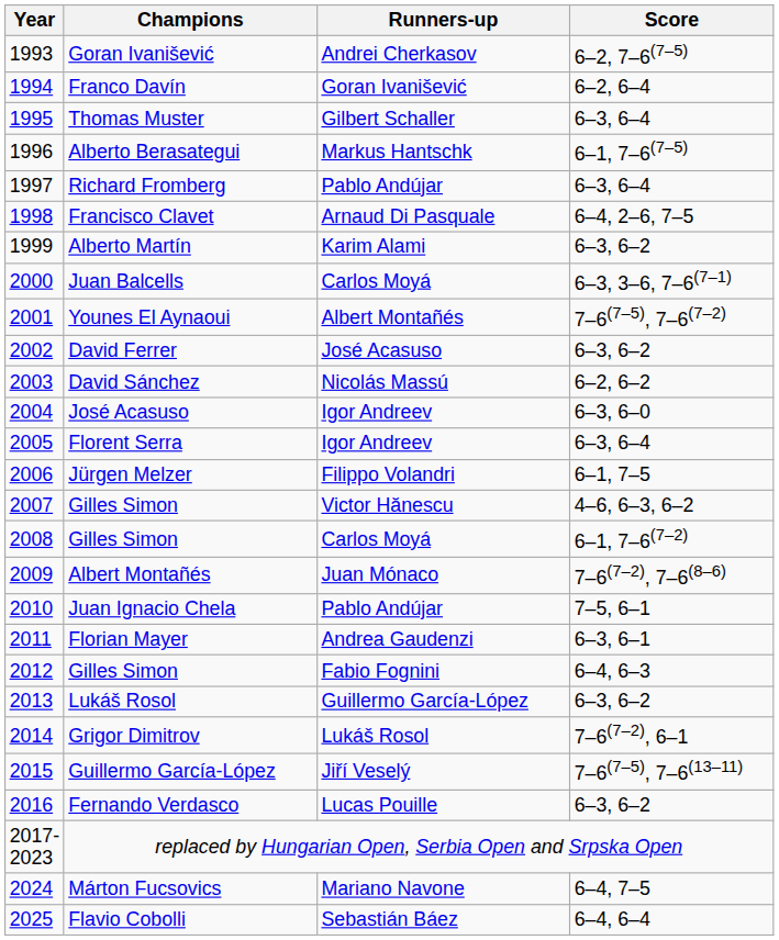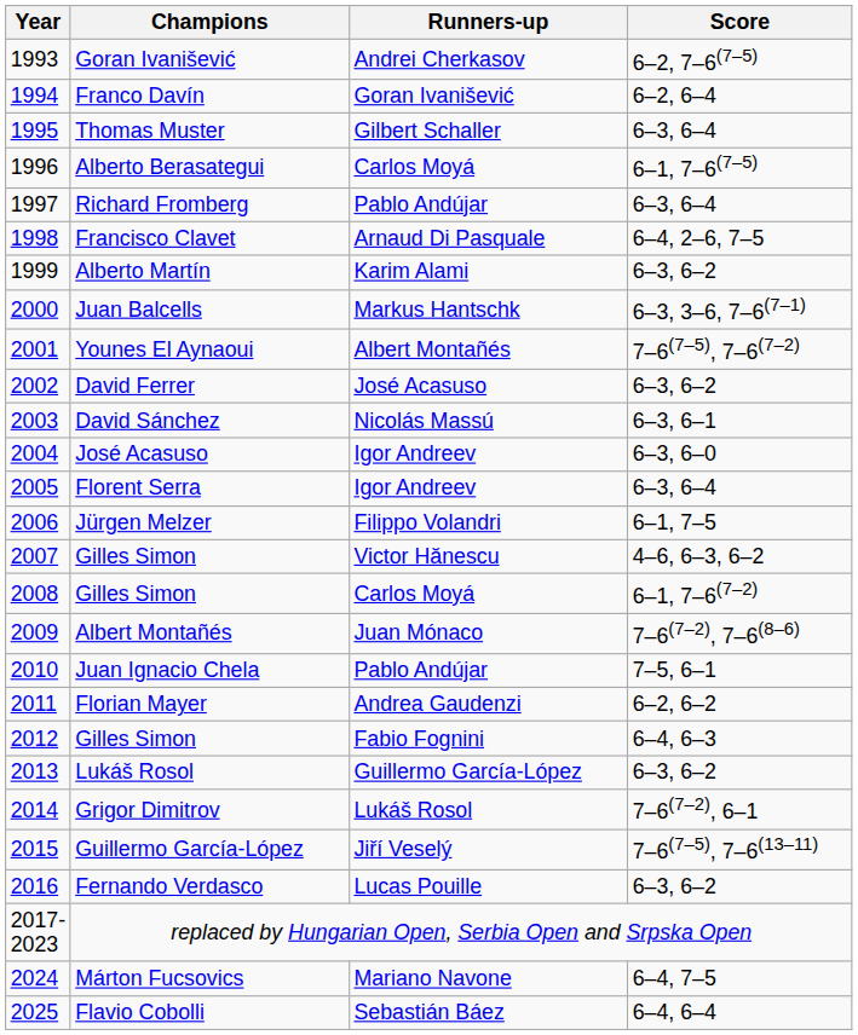Alberto Berasategui | Runners-up: Markus Hantschk -> Carlos Moyá
Juan Balcells | Runners-up: Carlos Moyá -> Markus Hantschk
David Sánchez | Score: 6–2, 6–2 -> 6–3, 6–1
Florian Mayer | Score: 6–3, 6–1 -> 6–2, 6–2
